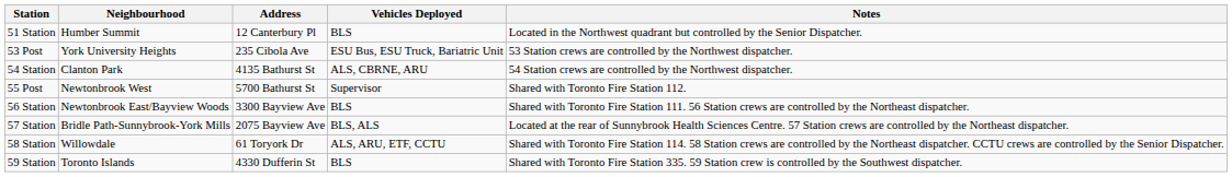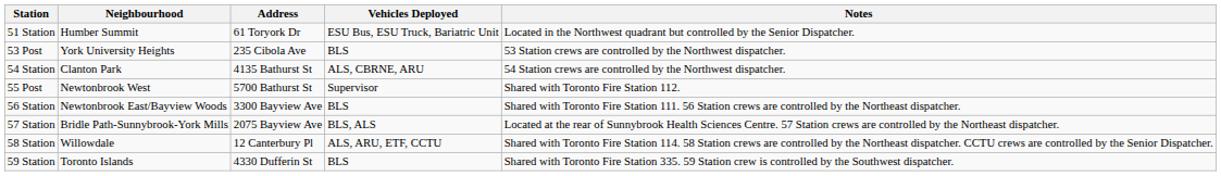51 Station | Address: 12 Canterbury Pl -> 61 Toryork Dr
51 Station | Vehicles Deployed: BLS -> ESU Bus, ESU Truck, Bariatric Unit
53 Post | Vehicles Deployed: ESU Bus, ESU Truck, Bariatric Unit -> BLS
58 Station | Address: 61 Toryork Dr -> 12 Canterbury Pl
